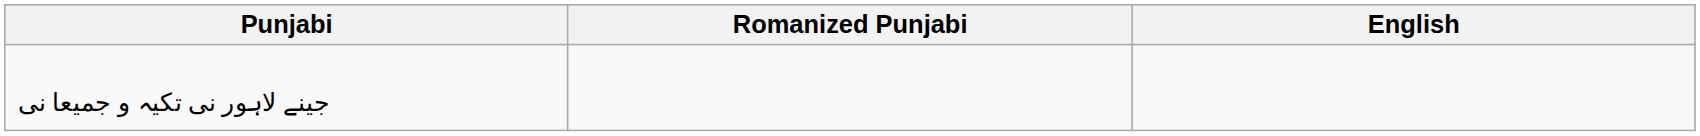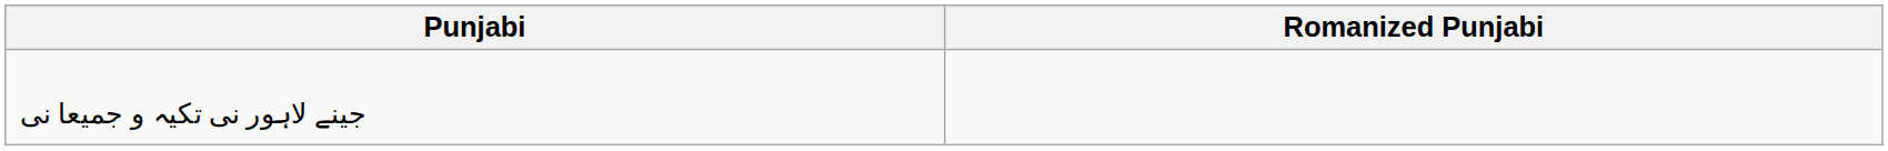- column: English
